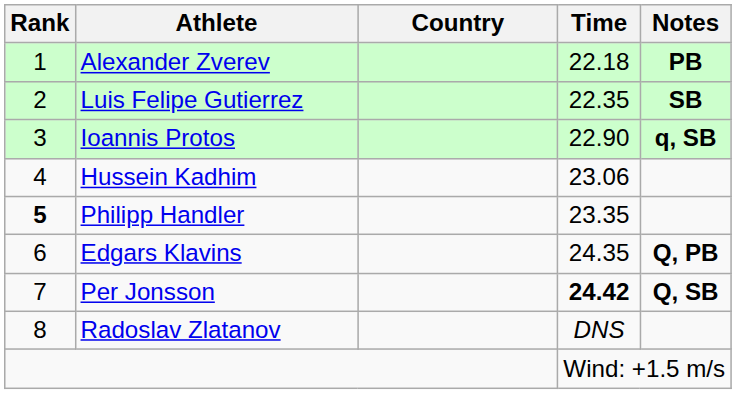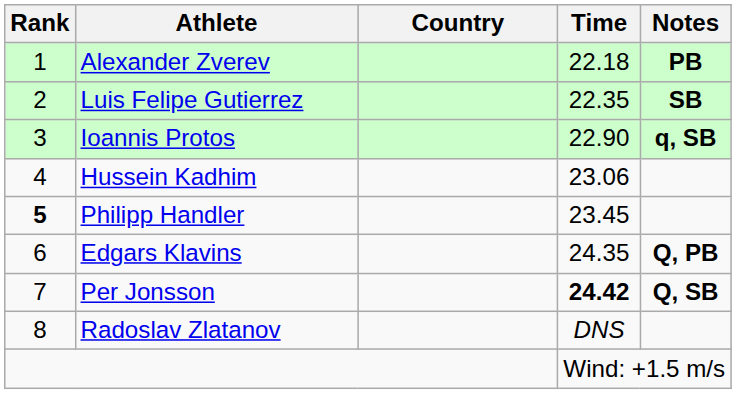Philipp Handler | Time: 23.35 -> 23.45
